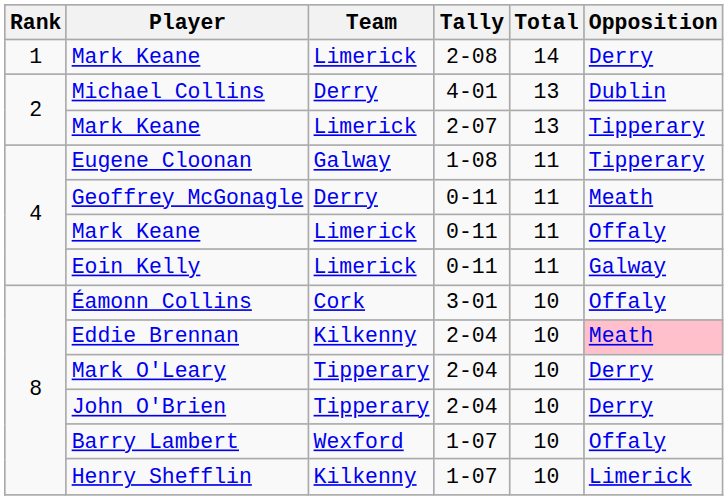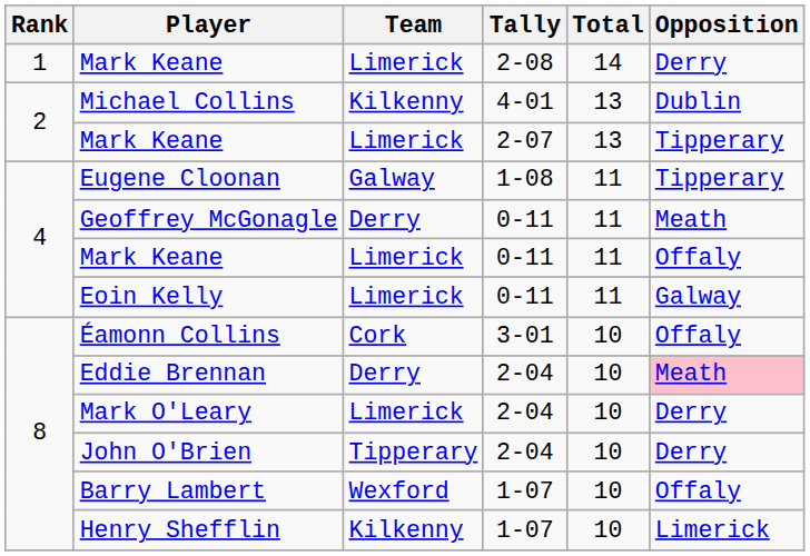Michael Collins | Team: Derry -> Kilkenny
Eddie Brennan | Team: Kilkenny -> Derry
Mark O'Leary | Team: Tipperary -> Limerick
